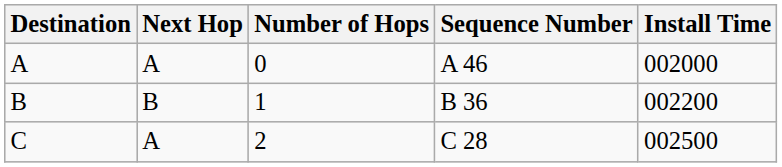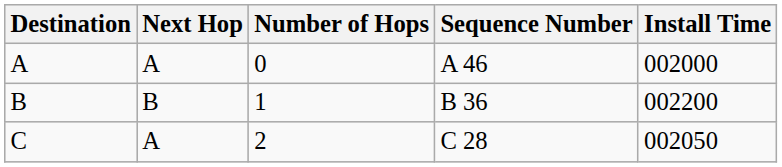C | Install Time: 002500 -> 002050
